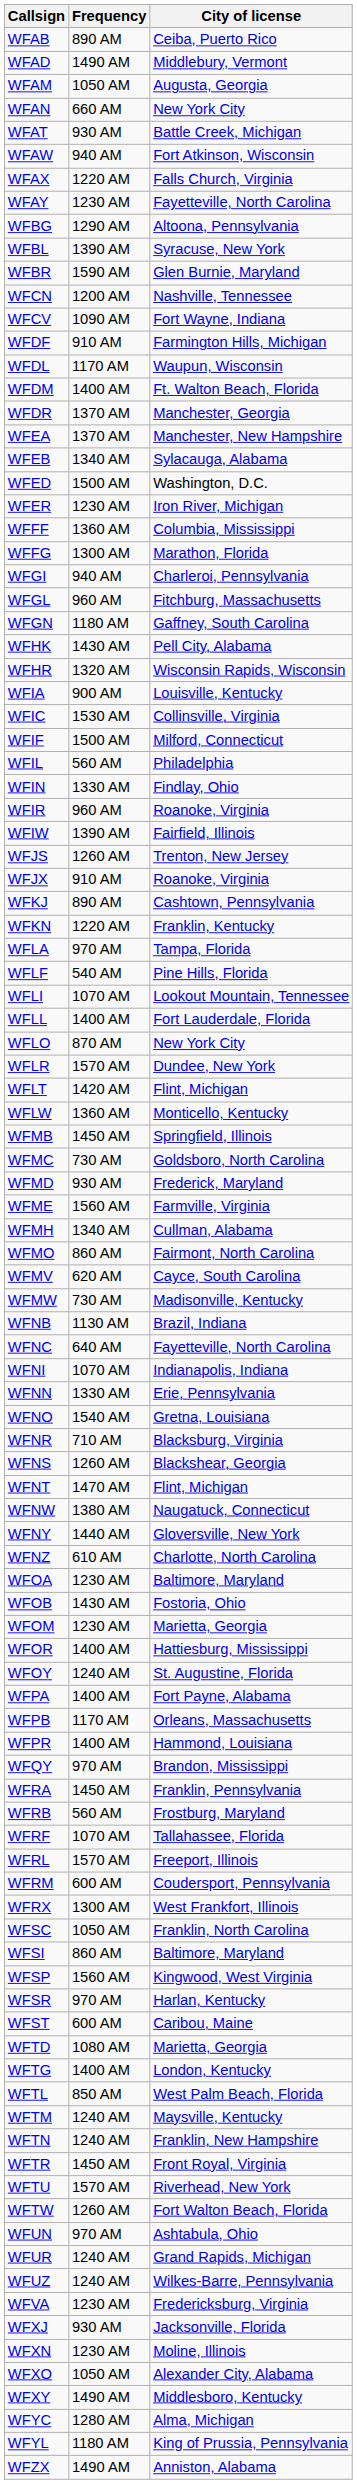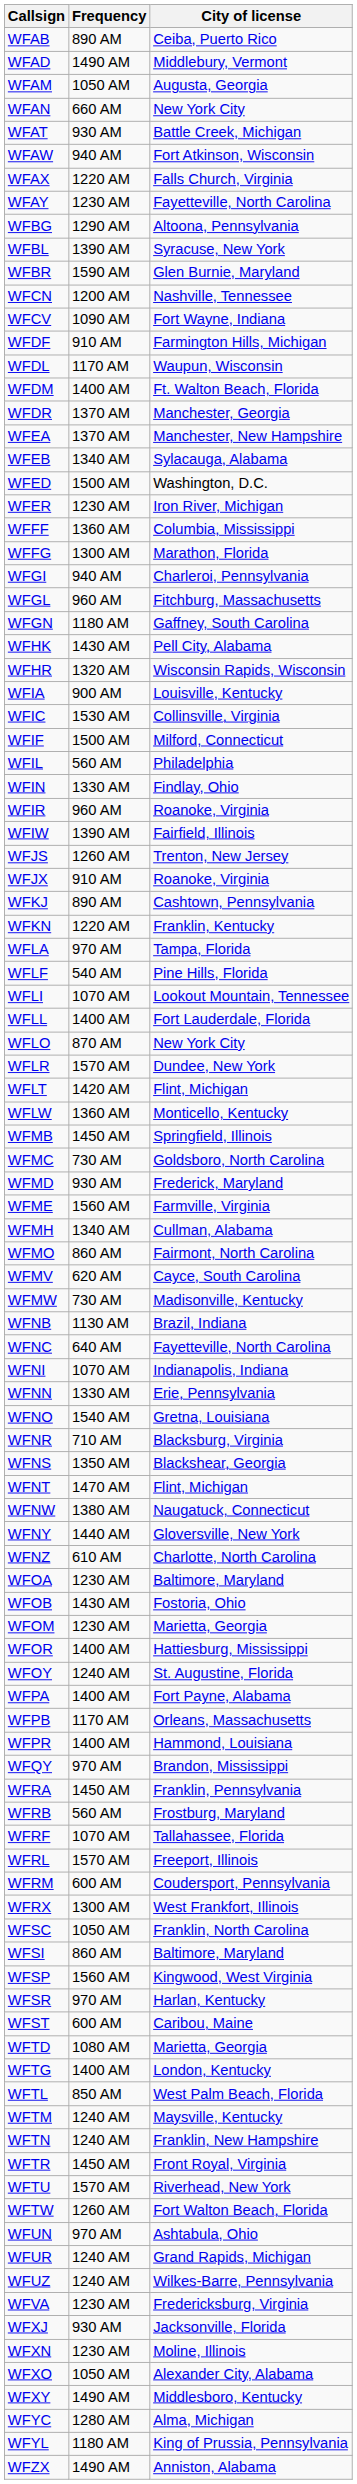WFNS | Frequency: 1260 AM -> 1350 AM
